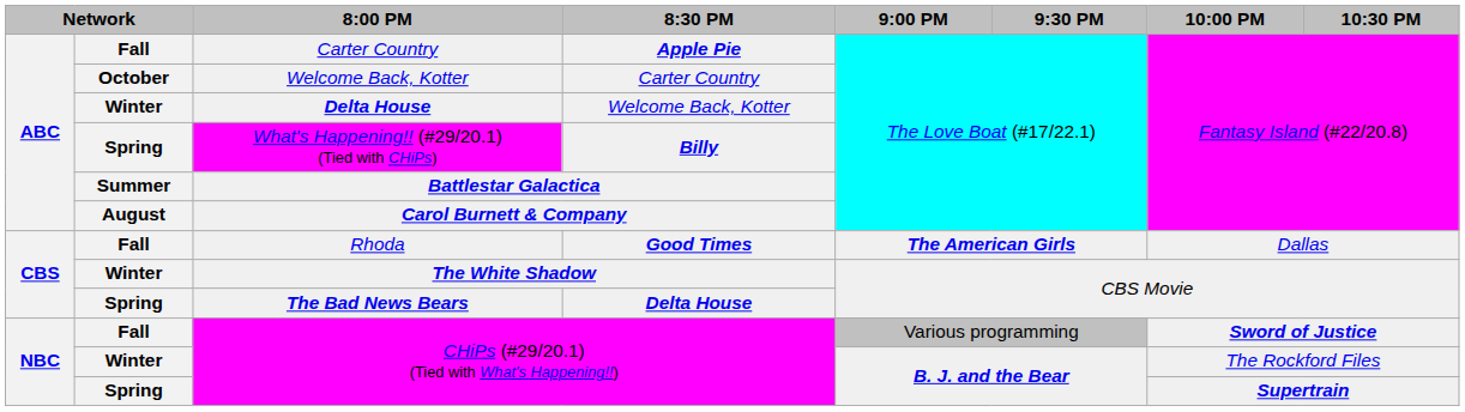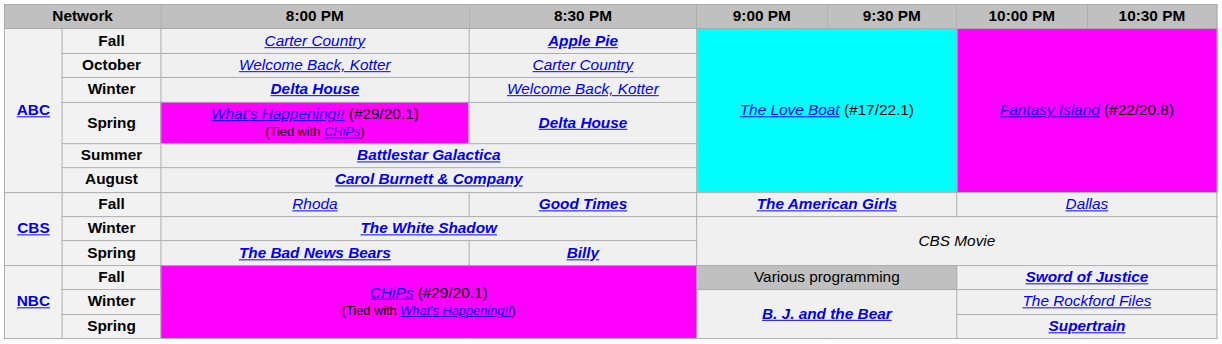What's Happening!! (#29/20.1) (Tied with CHiPs) | 8:30 PM: Billy -> Delta House
The Bad News Bears | 8:30 PM: Delta House -> Billy
